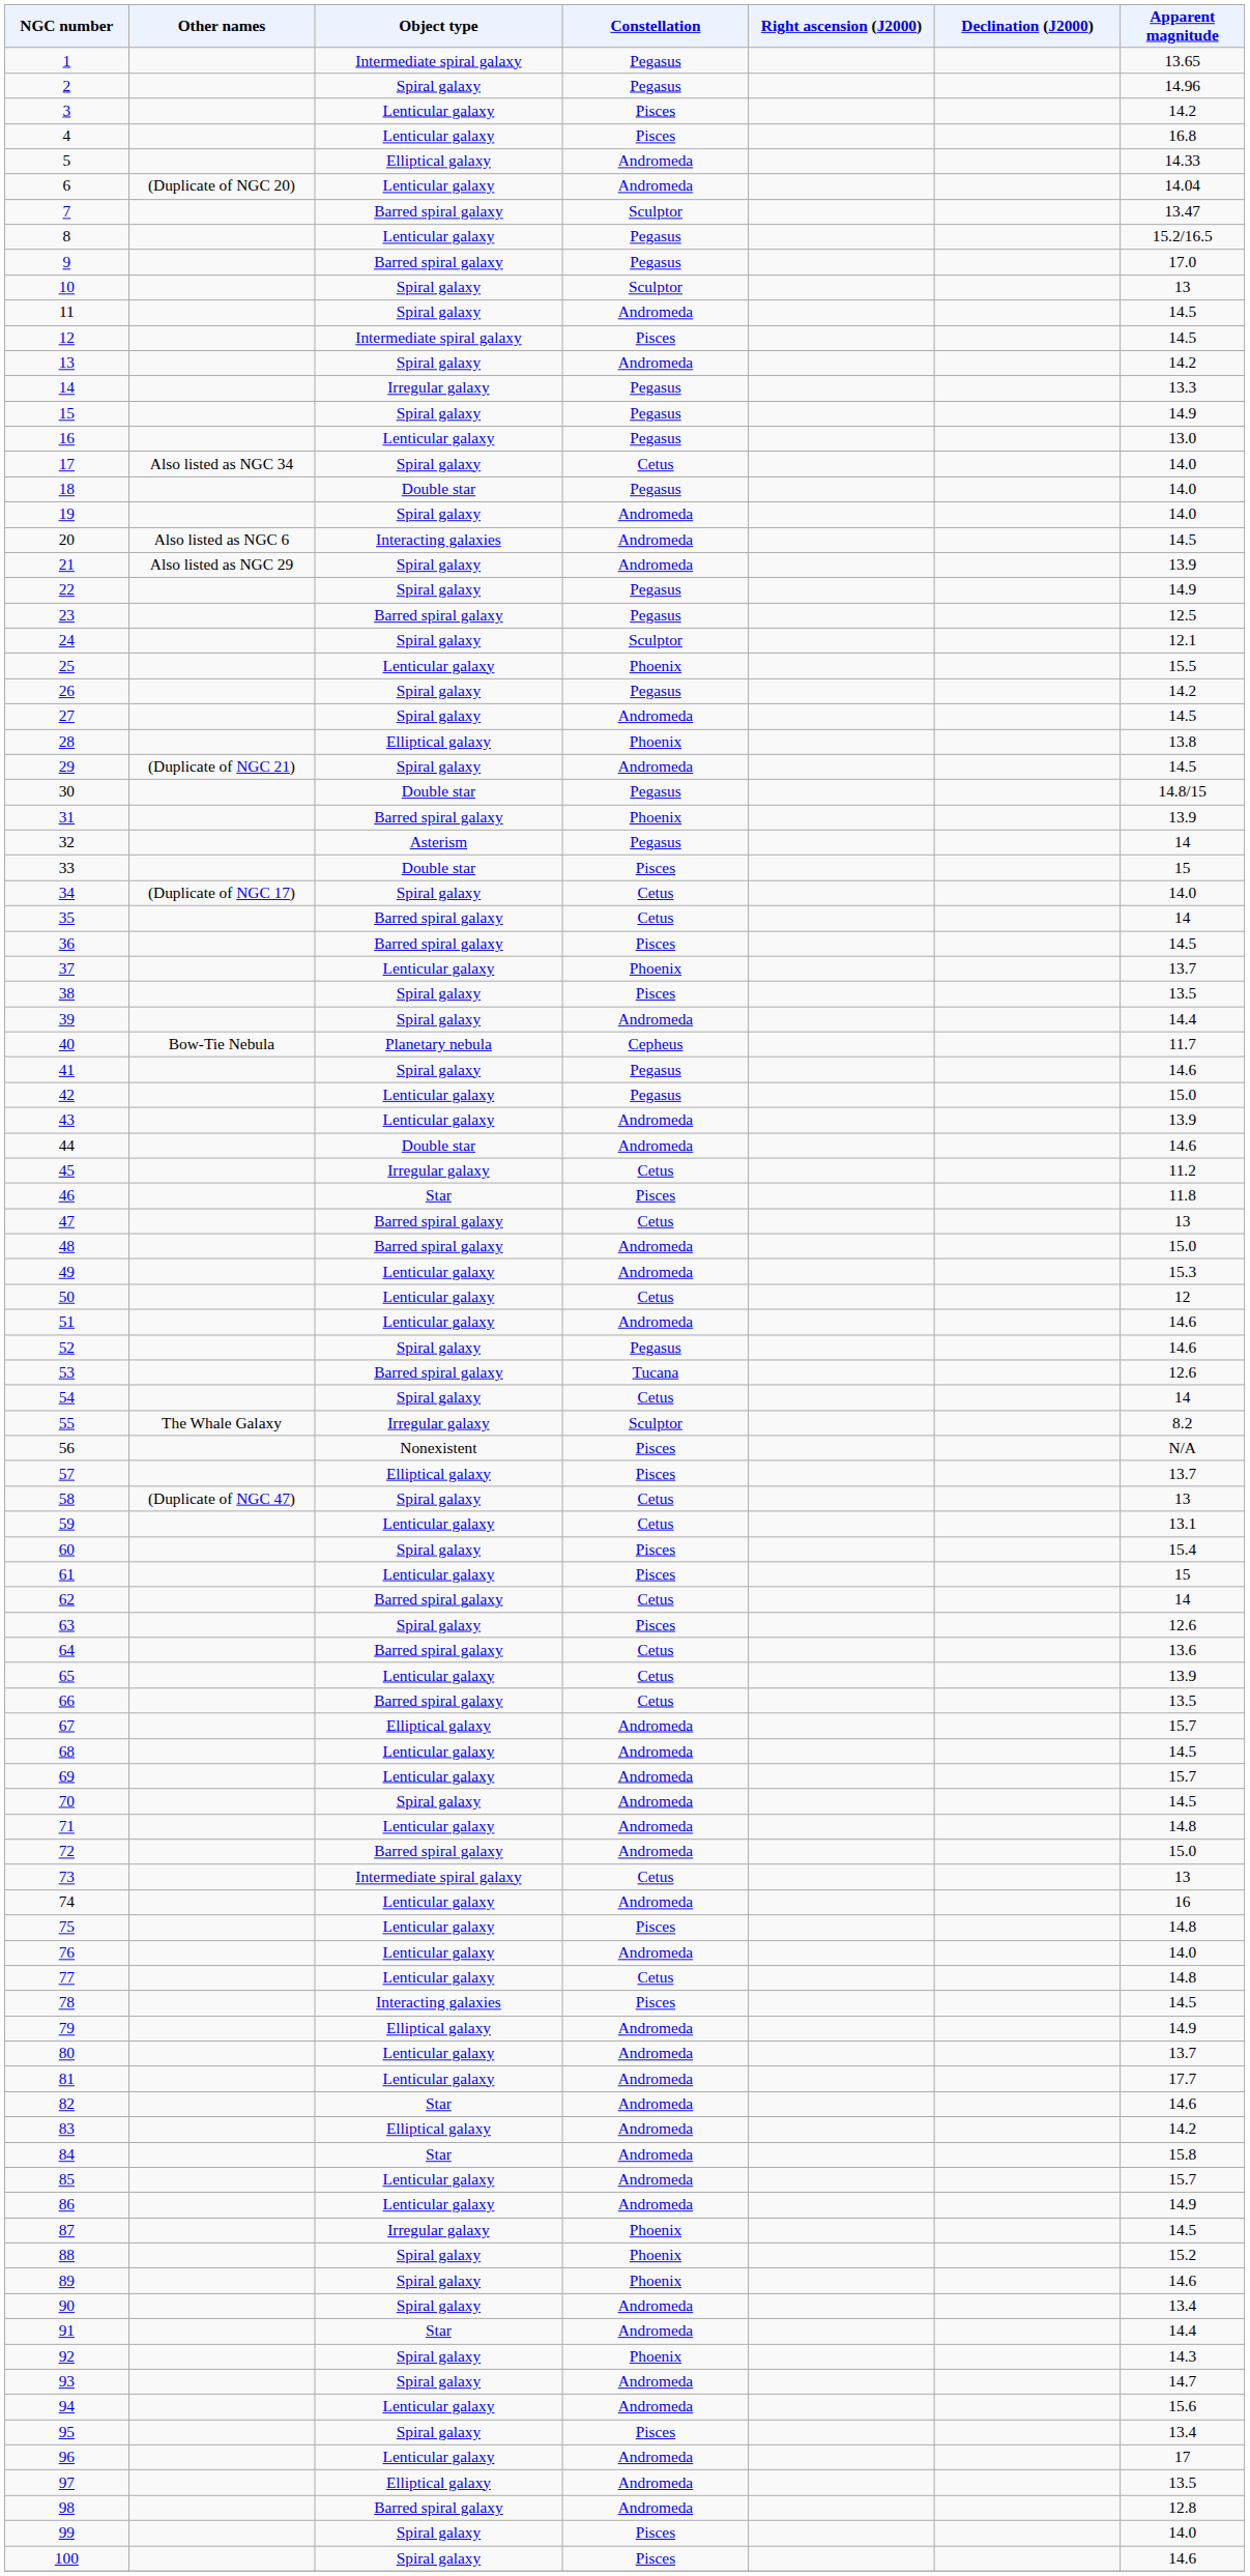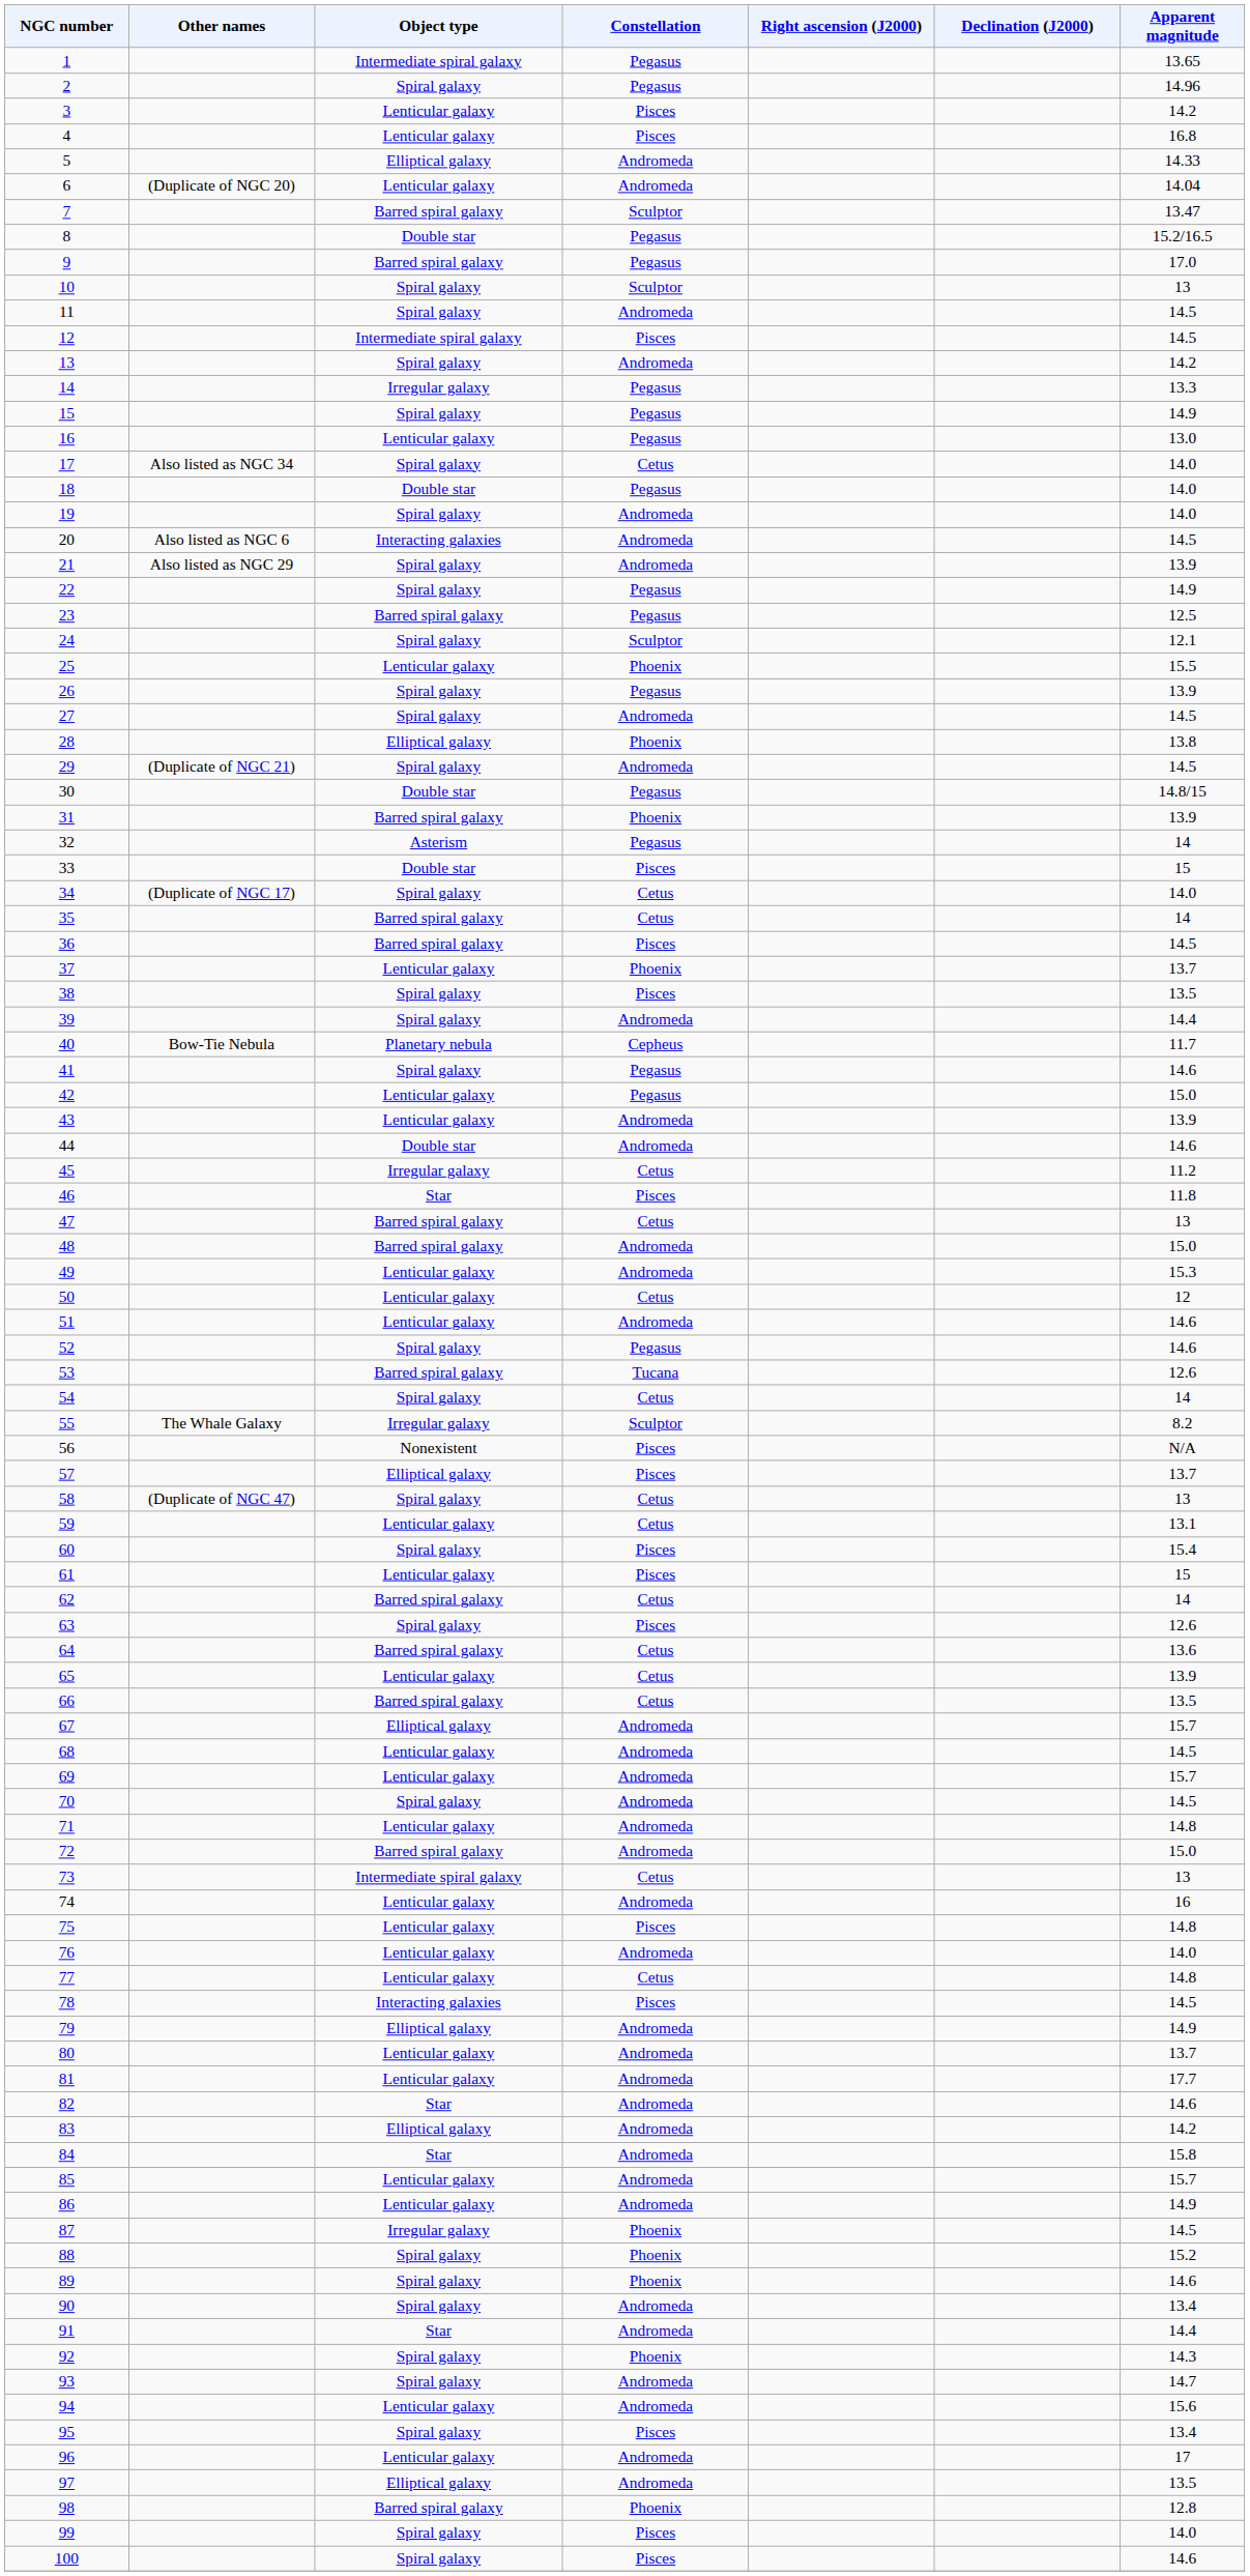8 | Object type: Lenticular galaxy -> Double star
26 | Apparent magnitude: 14.2 -> 13.9
98 | Constellation: Andromeda -> Phoenix
